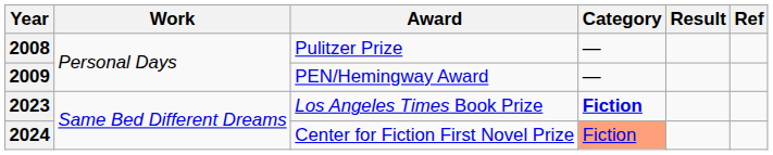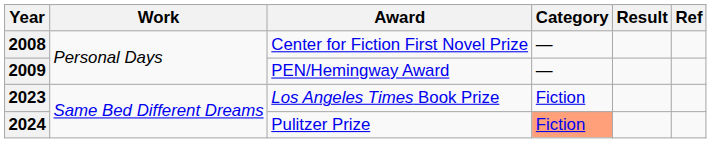2008 | Award: Pulitzer Prize -> Center for Fiction First Novel Prize
2023 | Category: bold -> normal
2024 | Award: Center for Fiction First Novel Prize -> Pulitzer Prize
